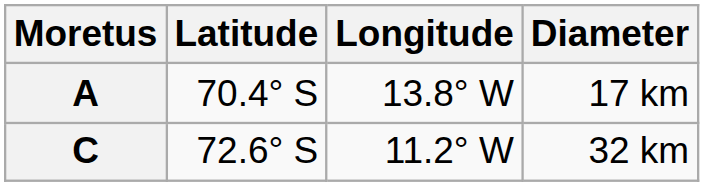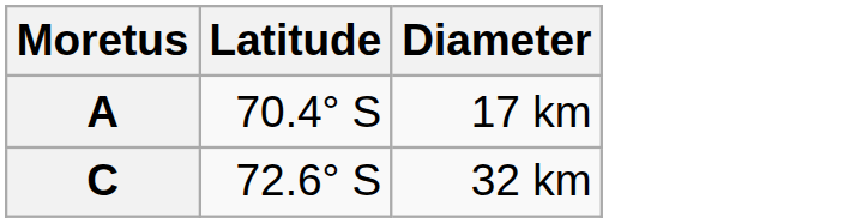- column: Longitude | 13.8° W | 11.2° W
